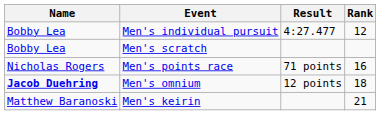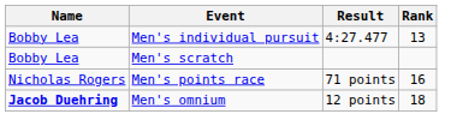Men's individual pursuit | Rank: 12 -> 13
- row: Matthew Baranoski | Men's keirin | 21
